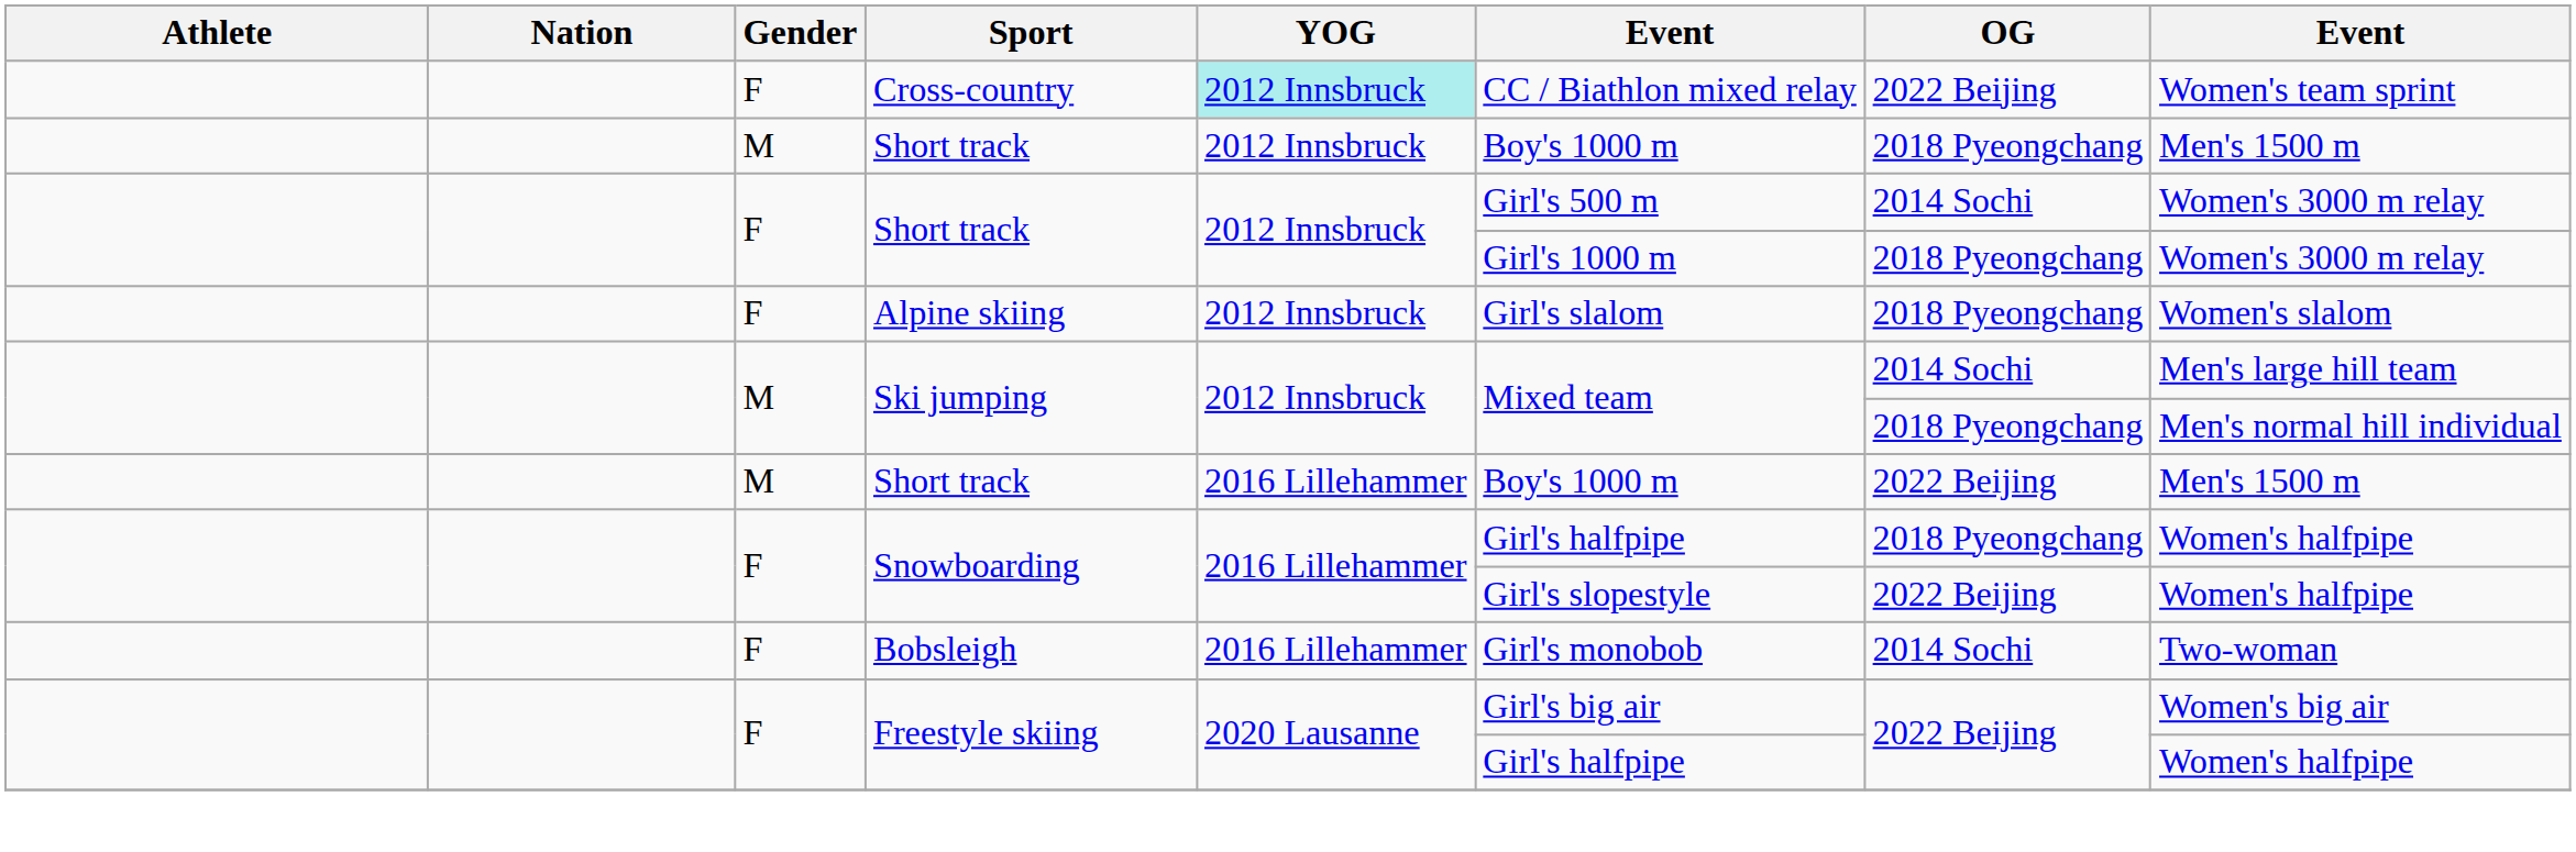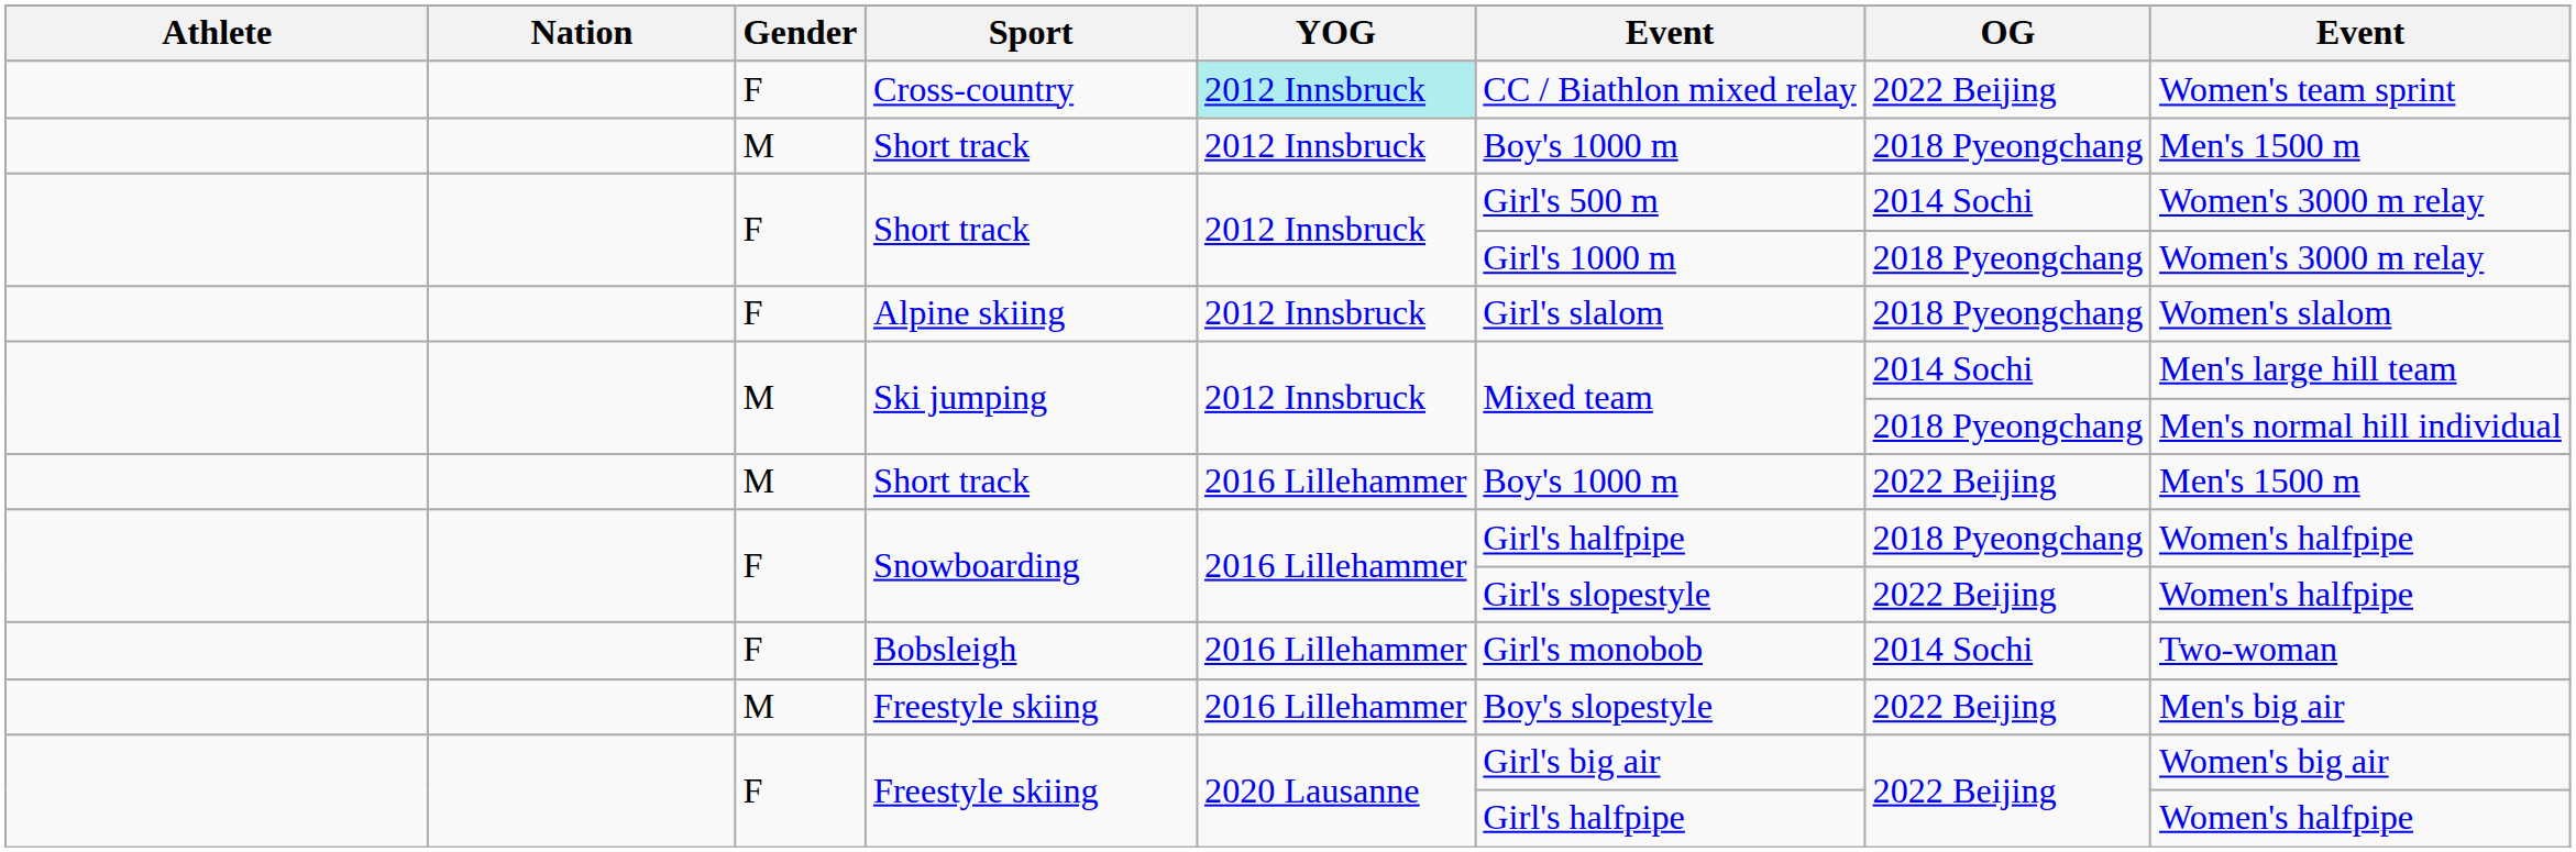+ row: M | Freestyle skiing | 2016 Lillehammer | Boy's slopestyle | 2022 Beijing | Men's big air
